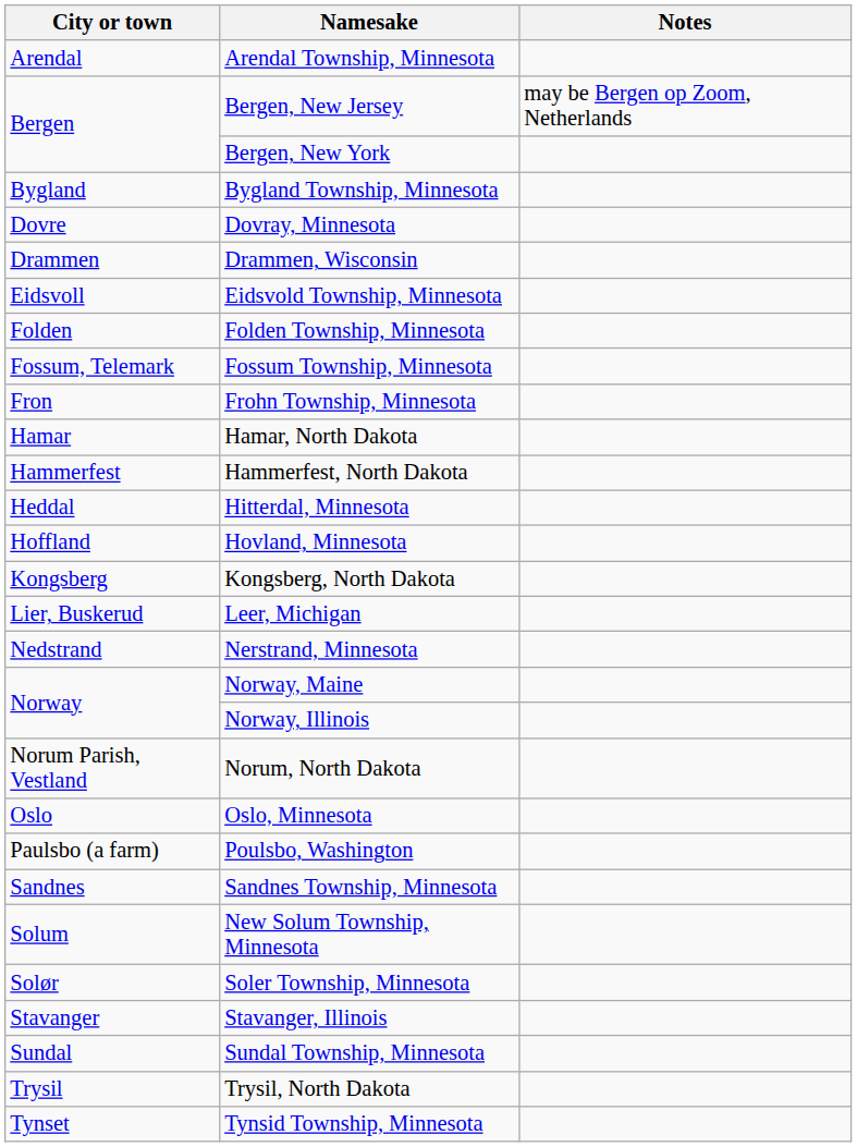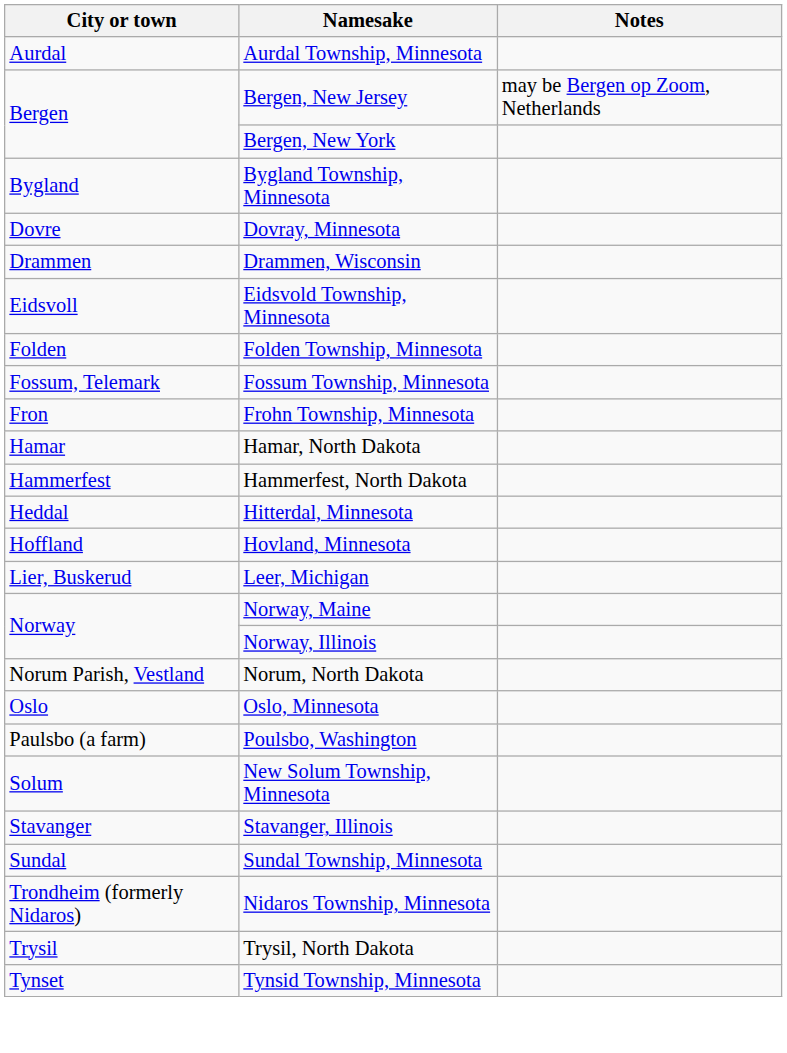- row: Arendal | Arendal Township, Minnesota
+ row: Aurdal | Aurdal Township, Minnesota
- row: Kongsberg | Kongsberg, North Dakota
- row: Nedstrand | Nerstrand, Minnesota
- row: Sandnes | Sandnes Township, Minnesota
- row: Solør | Soler Township, Minnesota
+ row: Trondheim (formerly Nidaros) | Nidaros Township, Minnesota
